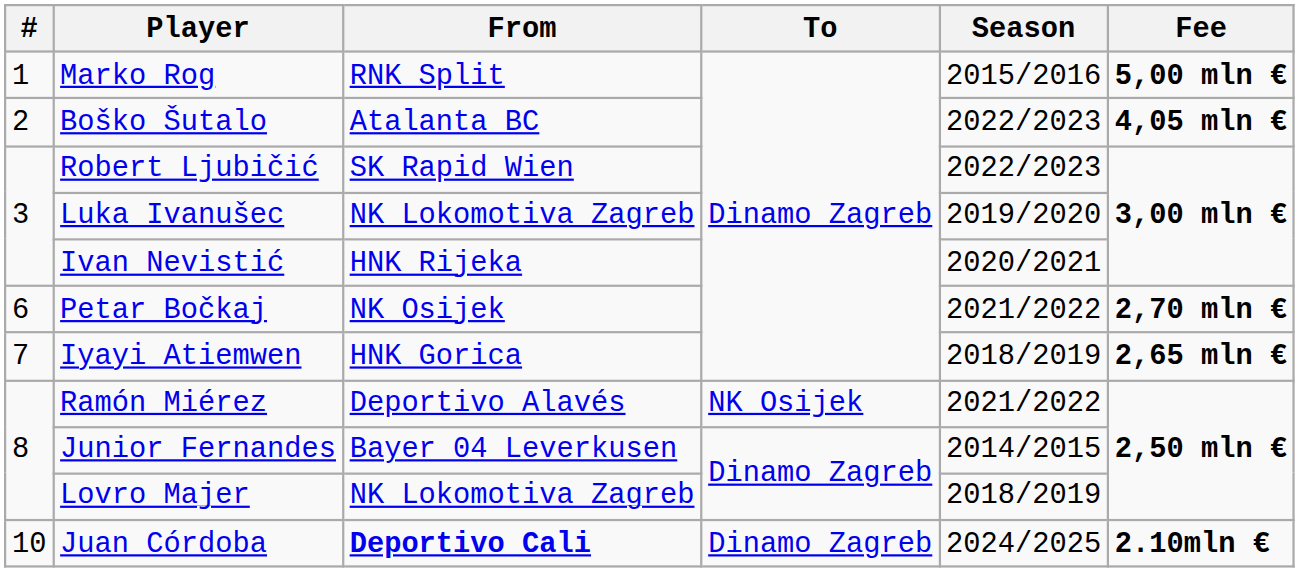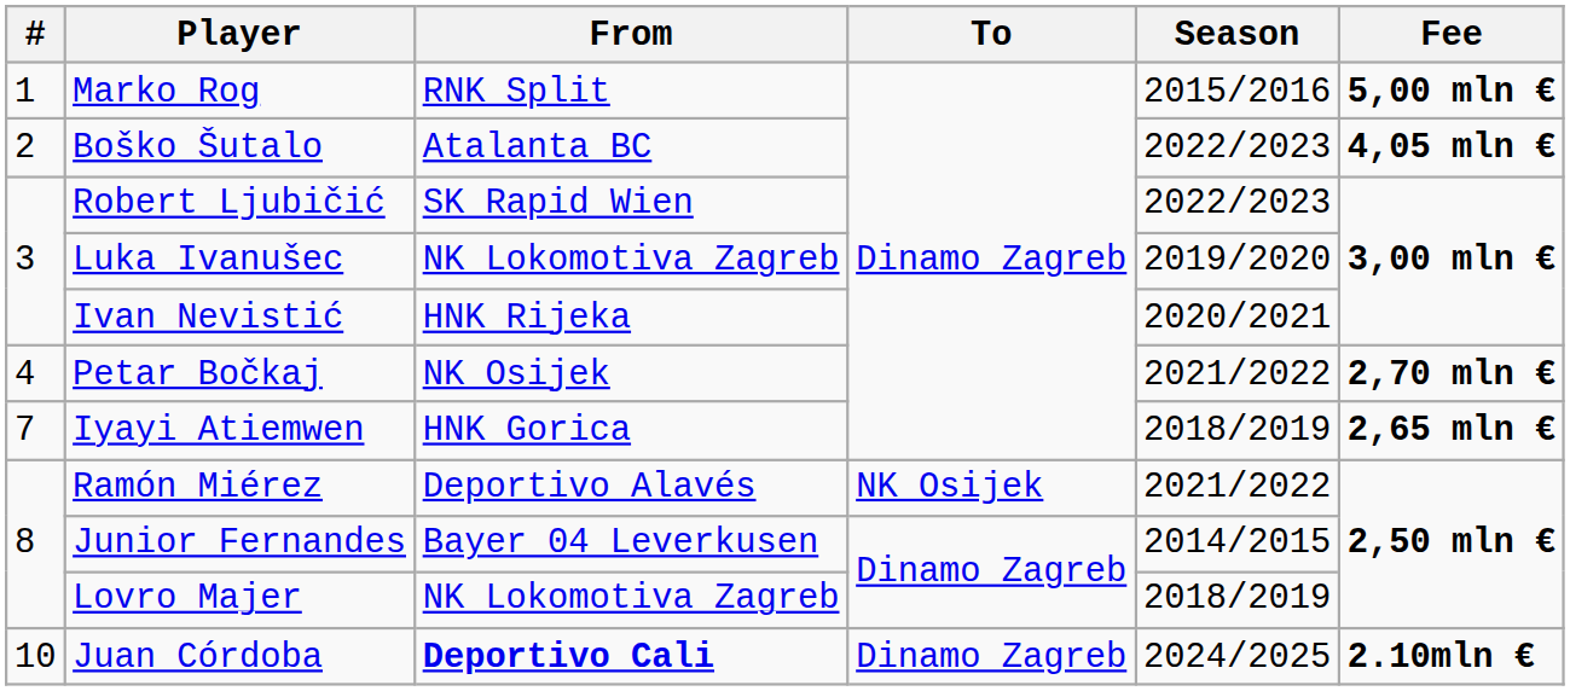Petar Bočkaj | #: 6 -> 4
